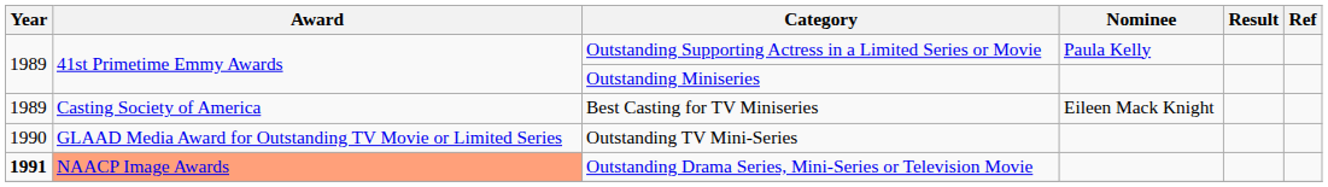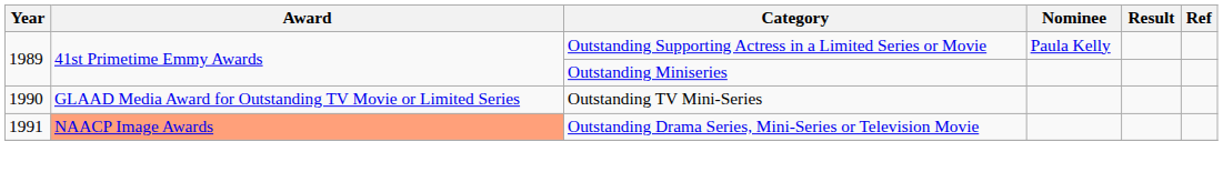- row: 1989 | Casting Society of America | Best Casting for TV Miniseries | Eileen Mack Knight
Outstanding Drama Series, Mini-Series or Television Movie | Year: bold -> normal
